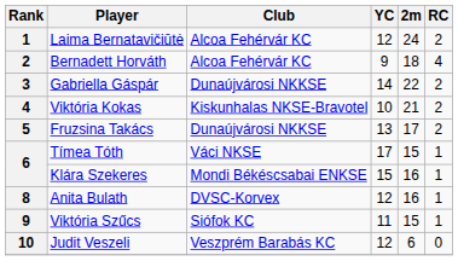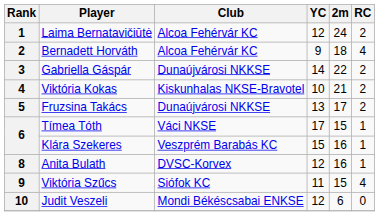Klára Szekeres | Club: Mondi Békéscsabai ENKSE -> Veszprém Barabás KC
Viktória Szűcs | RC: 1 -> 4
Judit Veszeli | Club: Veszprém Barabás KC -> Mondi Békéscsabai ENKSE
